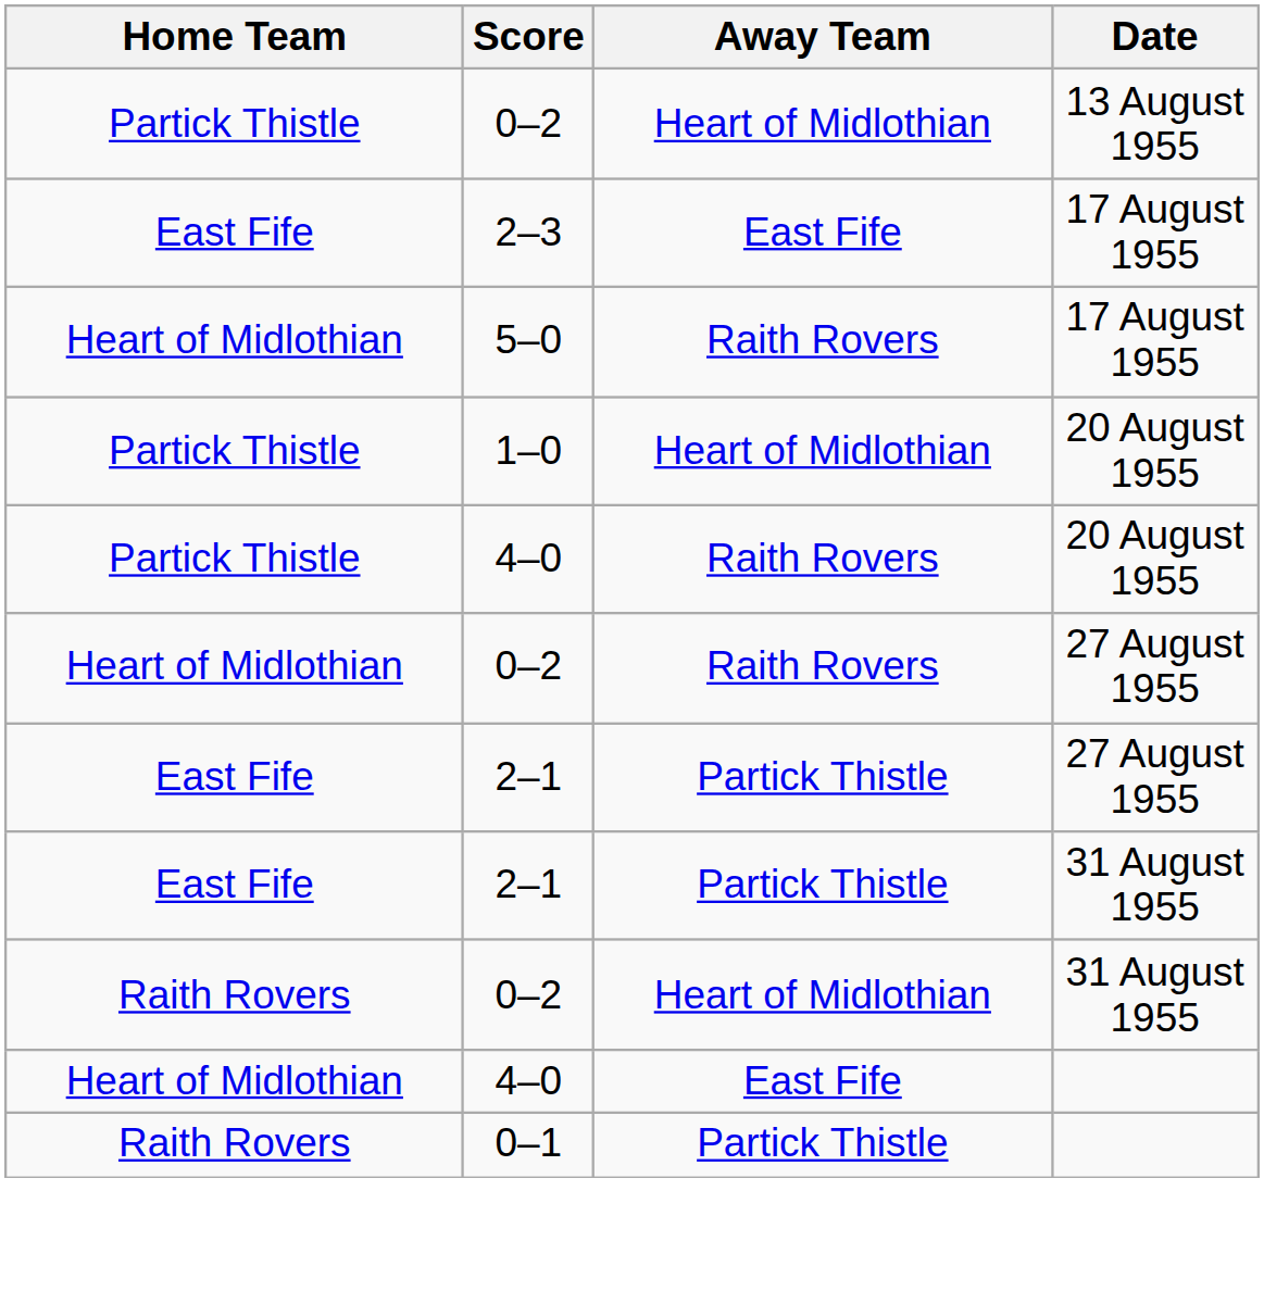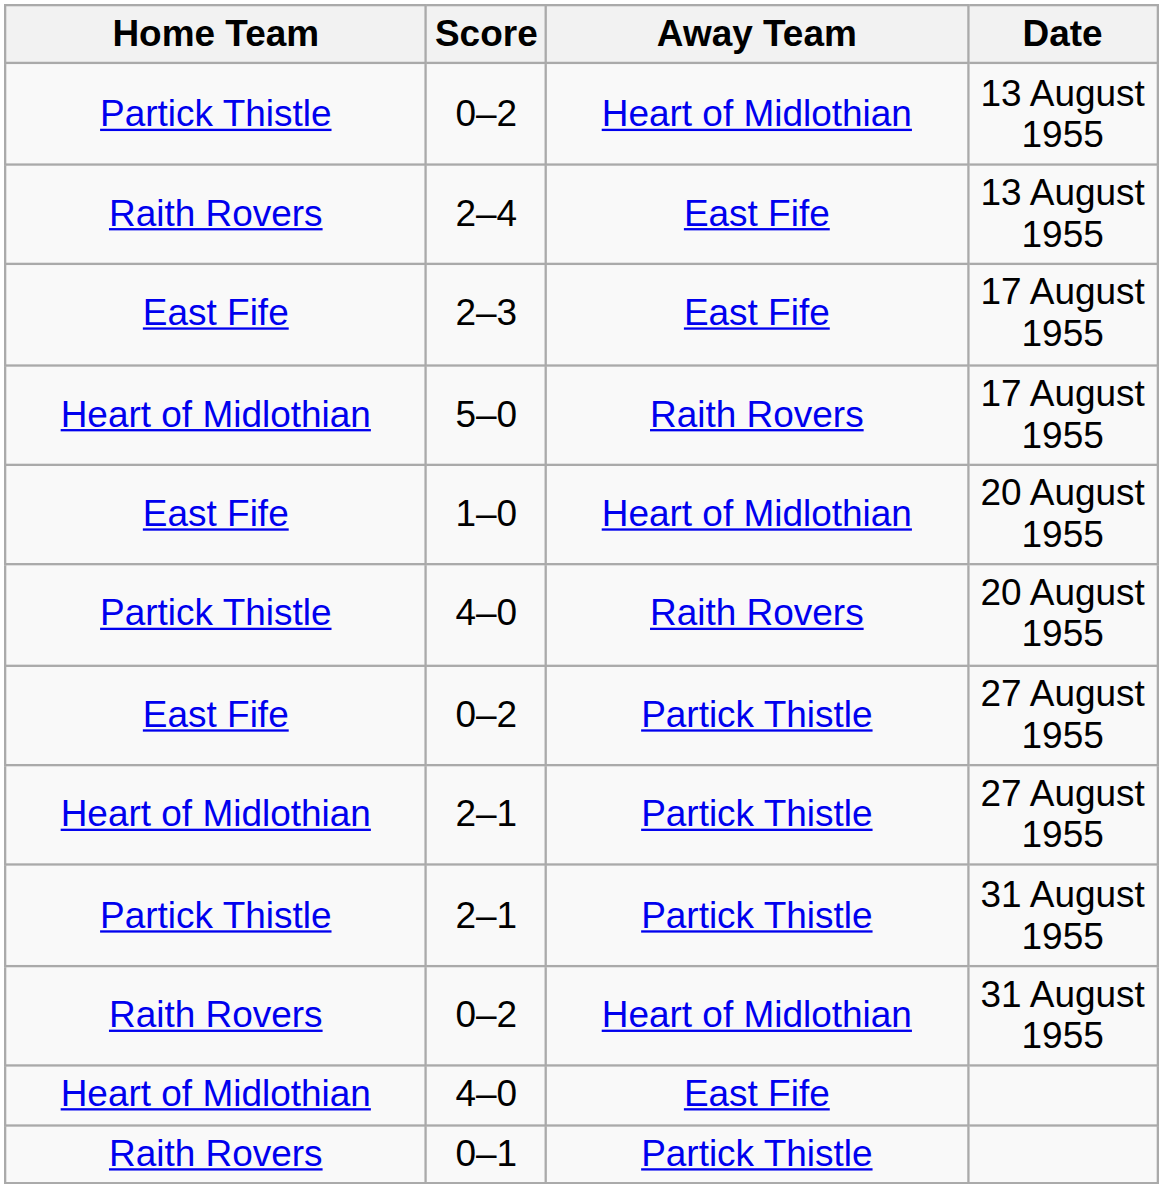+ row: Raith Rovers | 2–4 | East Fife | 13 August 1955
1–0 | Home Team: Partick Thistle -> East Fife
0–2 / 27 August 1955 | Home Team: Heart of Midlothian -> East Fife
0–2 / 27 August 1955 | Away Team: Raith Rovers -> Partick Thistle
2–1 / 27 August 1955 | Home Team: East Fife -> Heart of Midlothian
2–1 / 31 August 1955 | Home Team: East Fife -> Partick Thistle
